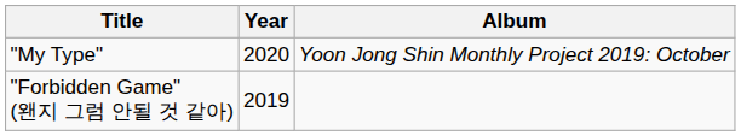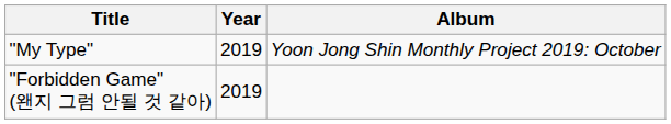"My Type" | Year: 2020 -> 2019
